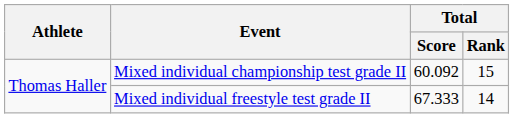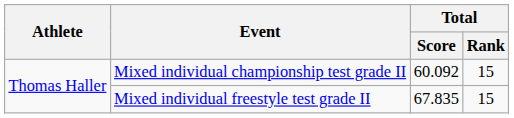Mixed individual freestyle test grade II | Total / Score: 67.333 -> 67.835
Mixed individual freestyle test grade II | Total / Rank: 14 -> 15
